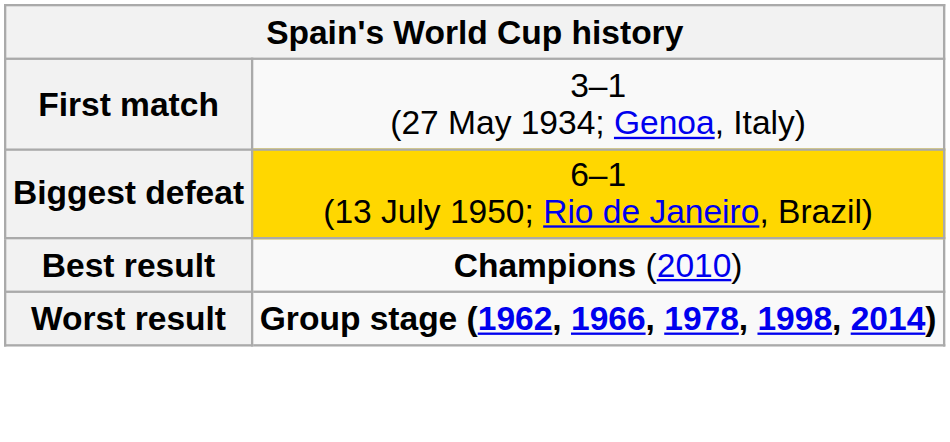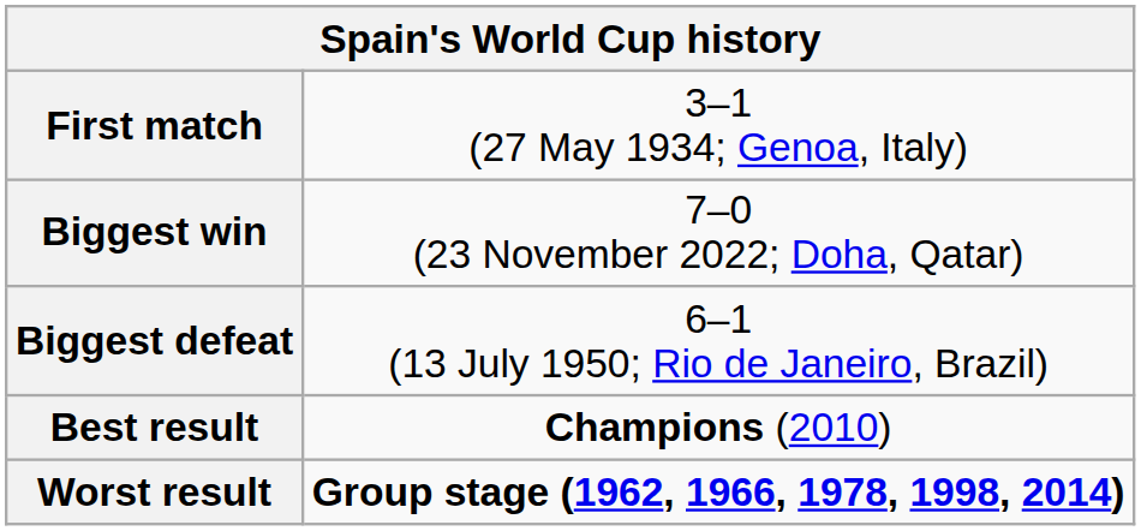+ row: Biggest win | 7–0 (23 November 2022; Doha, Qatar)
Biggest defeat | column 2: gold background -> no background
